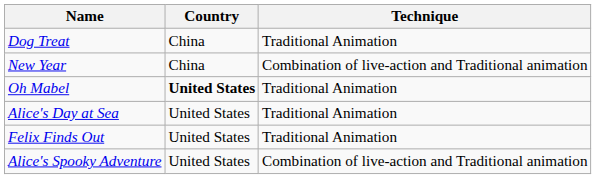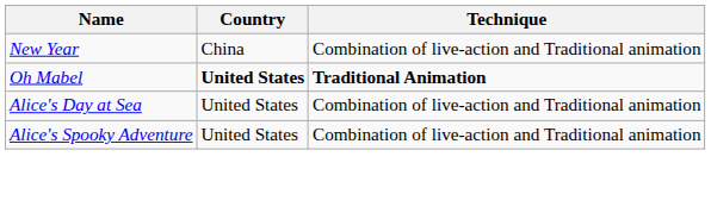- row: Dog Treat | China | Traditional Animation
Oh Mabel | Technique: normal -> bold
Alice's Day at Sea | Technique: Traditional Animation -> Combination of live-action and Traditional animation
- row: Felix Finds Out | United States | Traditional Animation
